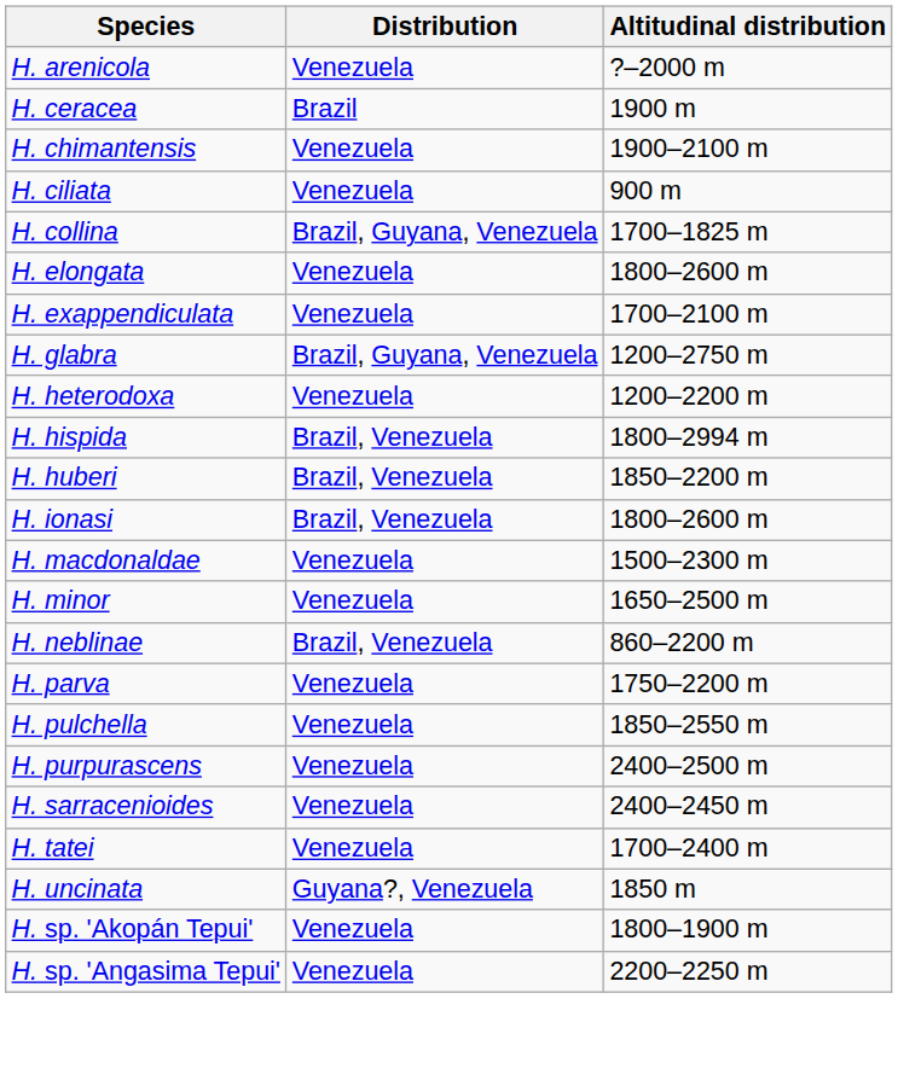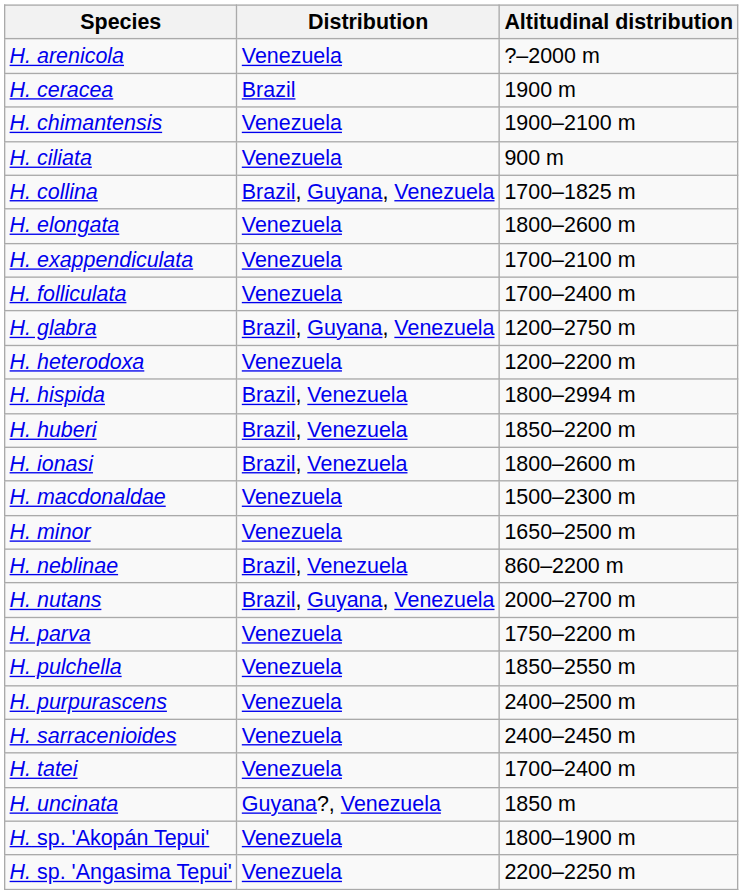+ row: H. folliculata | Venezuela | 1700–2400 m
+ row: H. nutans | Brazil, Guyana, Venezuela | 2000–2700 m
